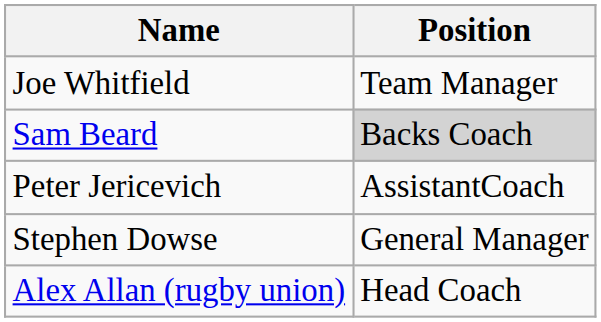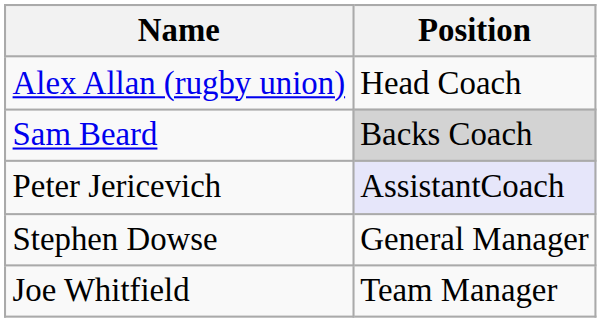rows swapped: Alex Allan (rugby union) <-> Joe Whitfield
Peter Jericevich | Position: no background -> lavender background
